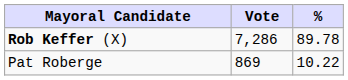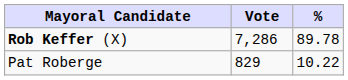Pat Roberge | Vote: 869 -> 829
